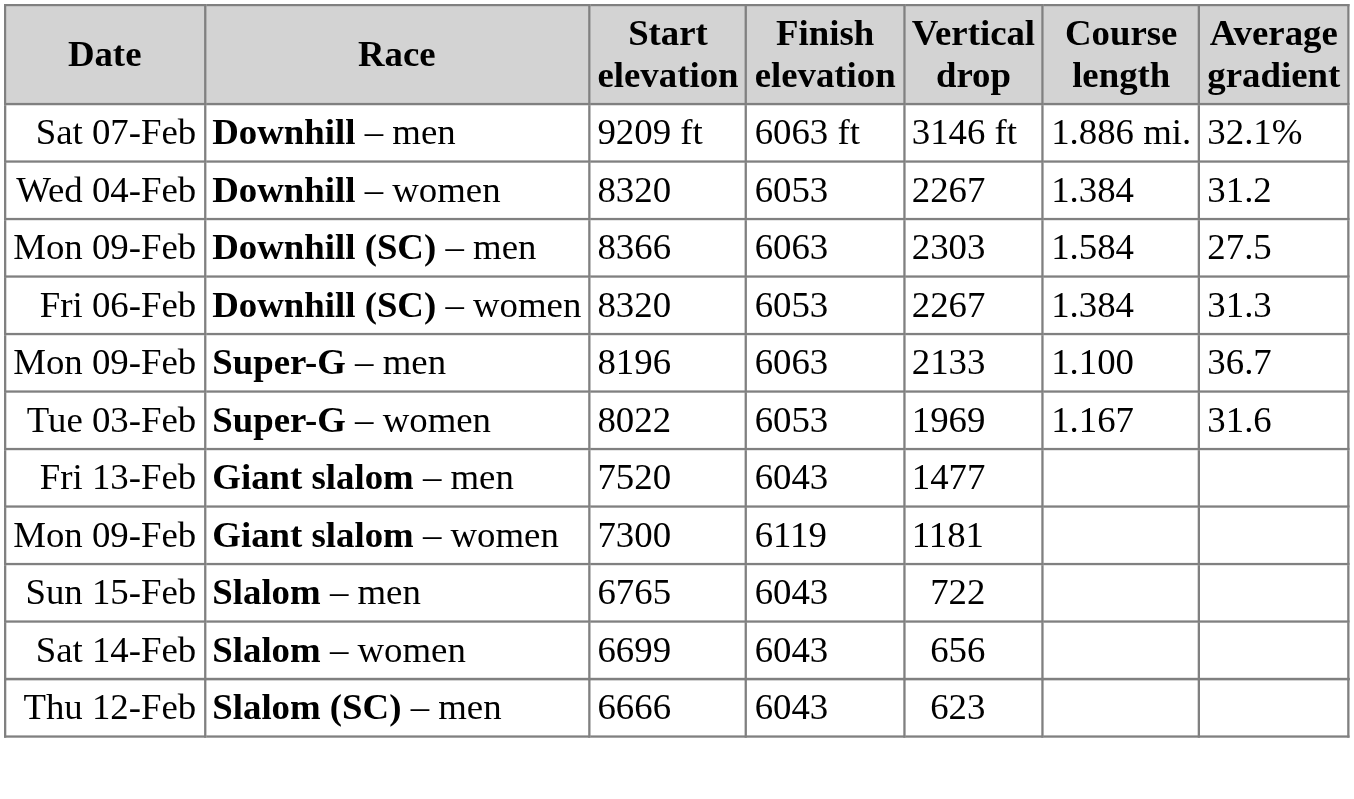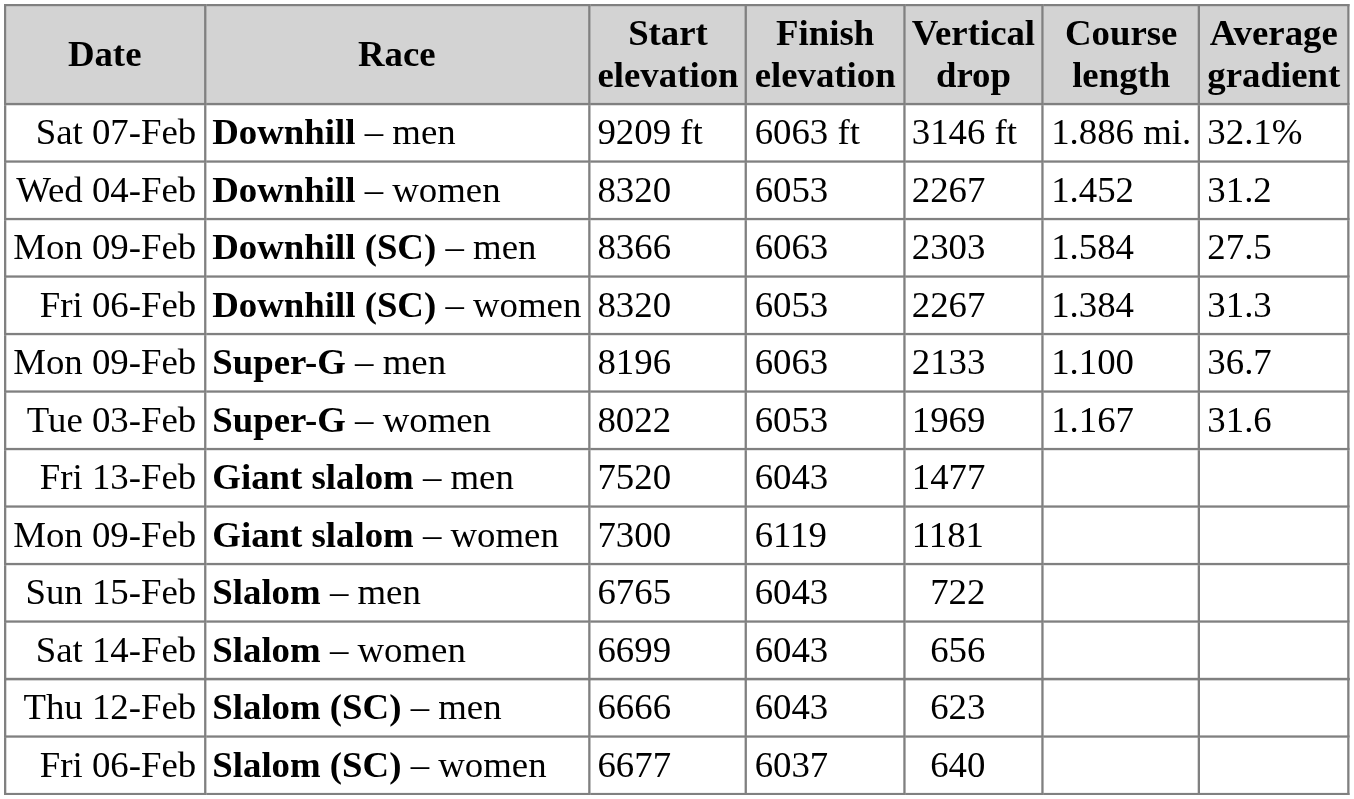Downhill – women | Course length: 1.384 -> 1.452
+ row: Fri 06-Feb | Slalom (SC) – women | 6677 | 6037 | 640
